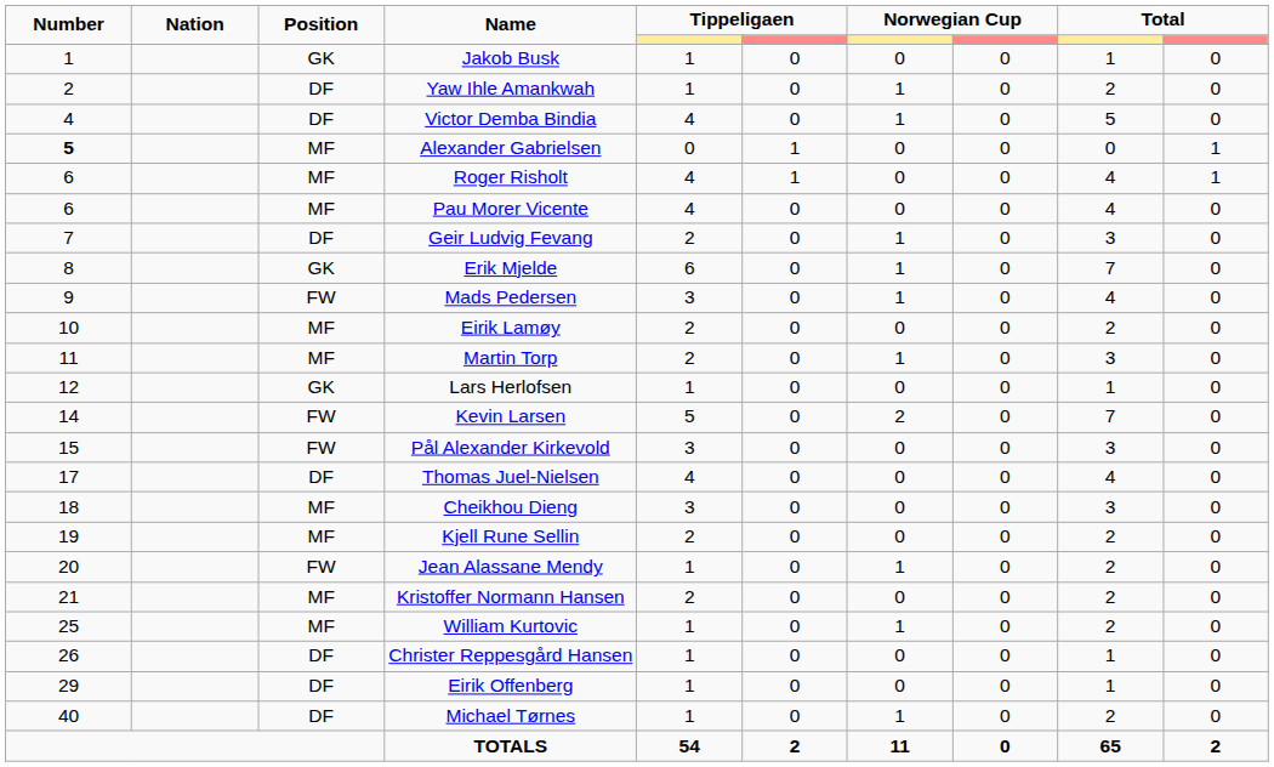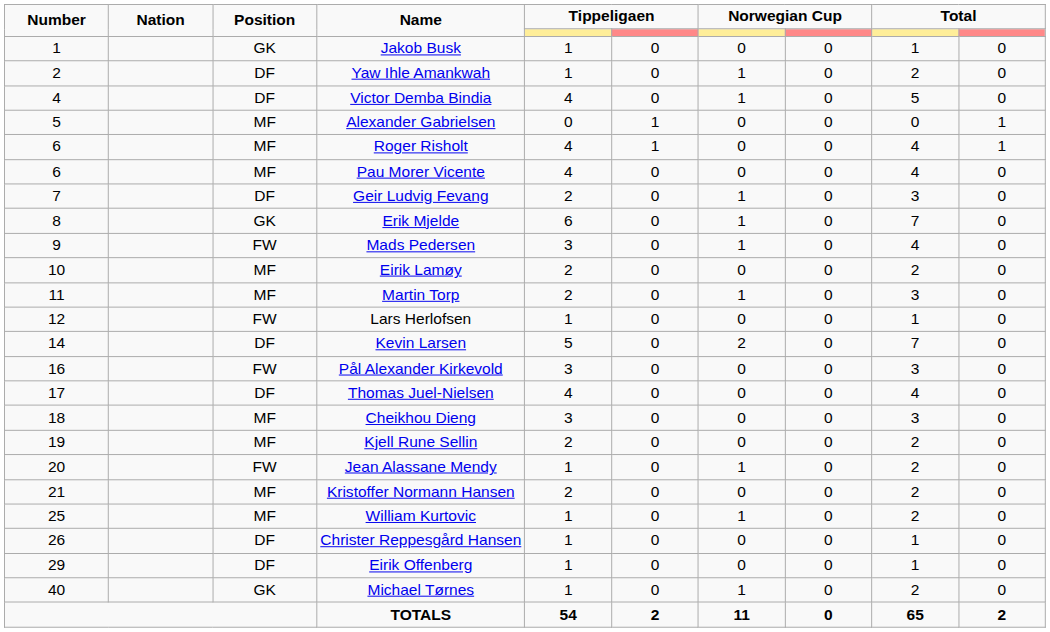Alexander Gabrielsen | Number: bold -> normal
Lars Herlofsen | Position: GK -> FW
Kevin Larsen | Position: FW -> DF
Pål Alexander Kirkevold | Number: 15 -> 16
Michael Tørnes | Position: DF -> GK
